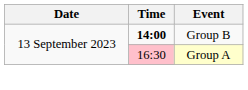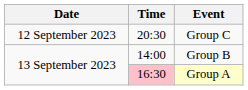+ row: 12 September 2023 | 20:30 | Group C
Group B | Time: bold -> normal
